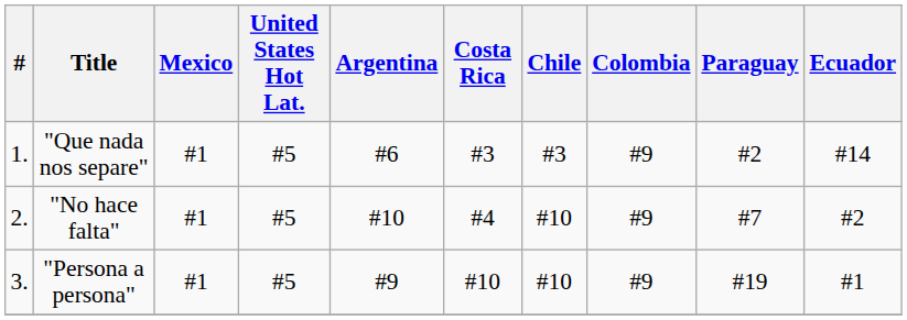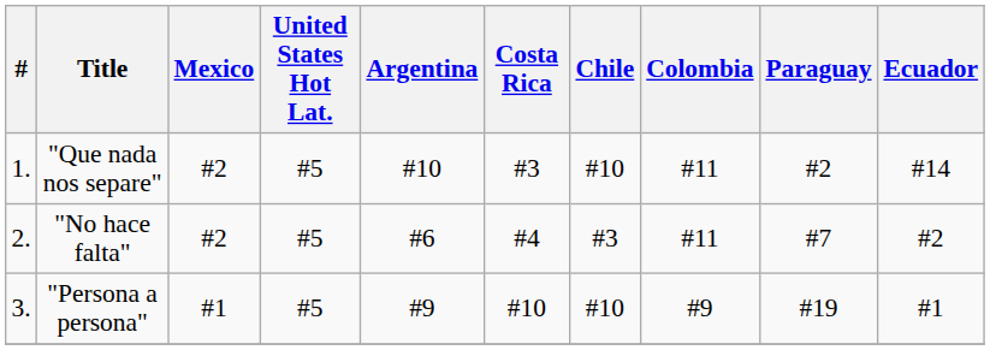"Que nada nos separe" | Mexico: #1 -> #2
"Que nada nos separe" | Argentina: #6 -> #10
"Que nada nos separe" | Chile: #3 -> #10
"Que nada nos separe" | Colombia: #9 -> #11
"No hace falta" | Mexico: #1 -> #2
"No hace falta" | Argentina: #10 -> #6
"No hace falta" | Chile: #10 -> #3
"No hace falta" | Colombia: #9 -> #11
